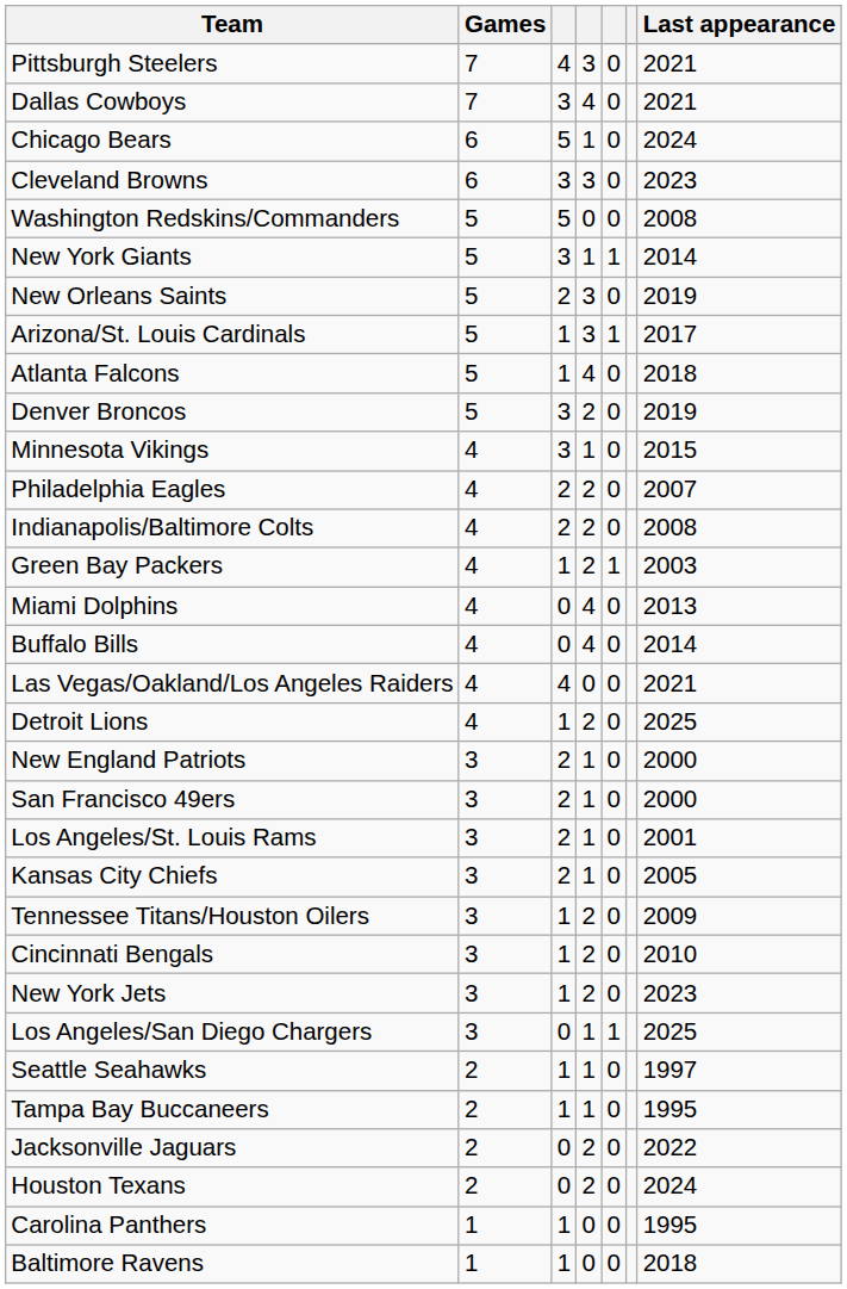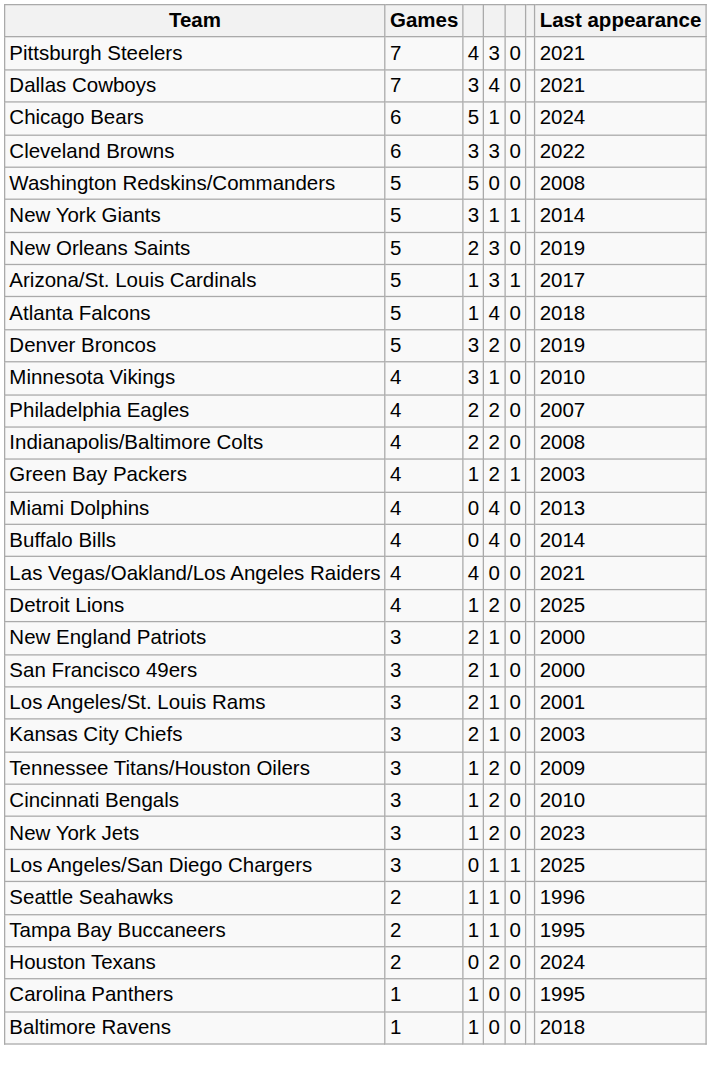Cleveland Browns | Last appearance: 2023 -> 2022
Minnesota Vikings | Last appearance: 2015 -> 2010
Kansas City Chiefs | Last appearance: 2005 -> 2003
Seattle Seahawks | Last appearance: 1997 -> 1996
- row: Jacksonville Jaguars | 2 | 0 | 2 | 0 | 2022
